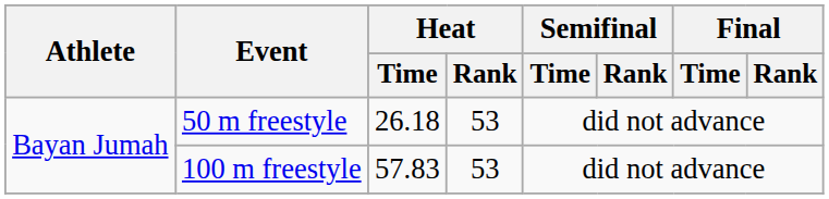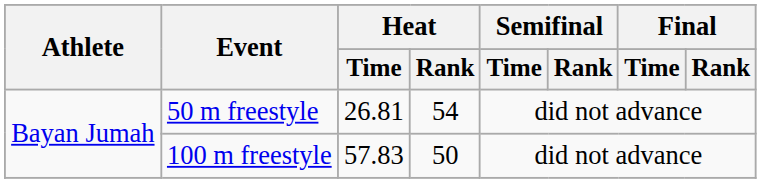50 m freestyle | Heat / Time: 26.18 -> 26.81
50 m freestyle | Heat / Rank: 53 -> 54
100 m freestyle | Heat / Rank: 53 -> 50
